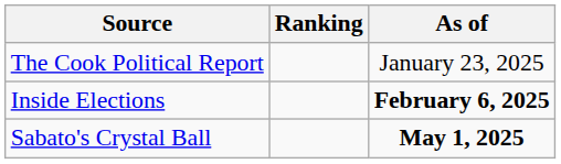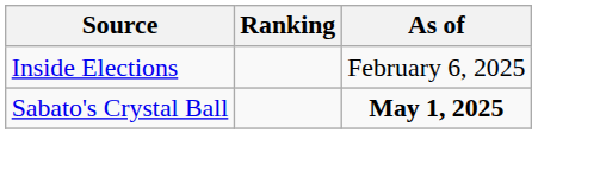- row: The Cook Political Report | January 23, 2025
Inside Elections | As of: bold -> normal
